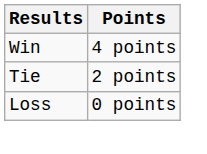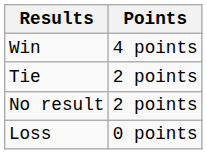+ row: No result | 2 points
